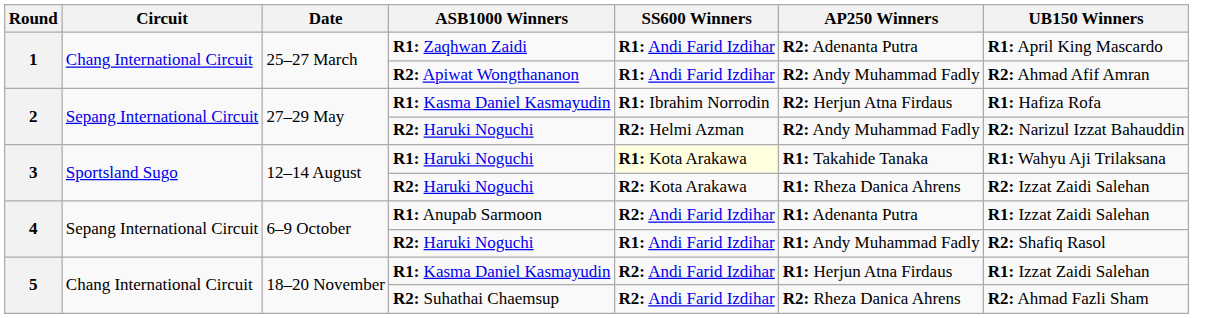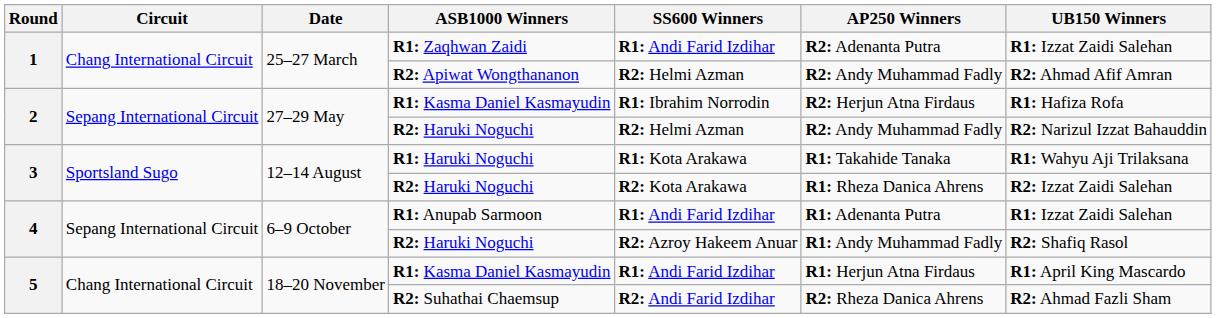R1: Zaqhwan Zaidi | UB150 Winners: R1: April King Mascardo -> R1: Izzat Zaidi Salehan
R2: Apiwat Wongthananon | SS600 Winners: R1: Andi Farid Izdihar -> R2: Helmi Azman
R1: Haruki Noguchi | SS600 Winners: lightyellow background -> no background
R1: Anupab Sarmoon | SS600 Winners: R2: Andi Farid Izdihar -> R1: Andi Farid Izdihar
4 / R2: Haruki Noguchi | SS600 Winners: R1: Andi Farid Izdihar -> R2: Azroy Hakeem Anuar
5 / R1: Kasma Daniel Kasmayudin | SS600 Winners: R2: Andi Farid Izdihar -> R1: Andi Farid Izdihar
5 / R1: Kasma Daniel Kasmayudin | UB150 Winners: R1: Izzat Zaidi Salehan -> R1: April King Mascardo
